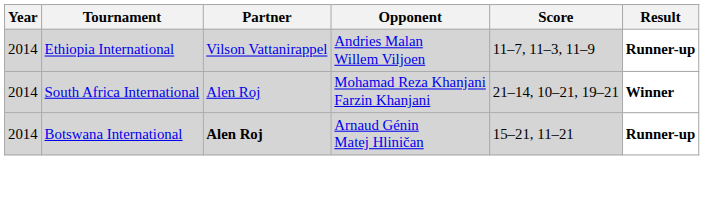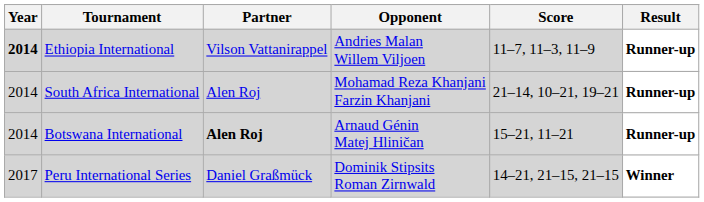Ethiopia International | Year: normal -> bold
South Africa International | Result: Winner -> Runner-up
+ row: 2017 | Peru International Series | Daniel Graßmück | Dominik Stipsits Roman Zirnwald | 14–21, 21–15, 21–15 | Winner
